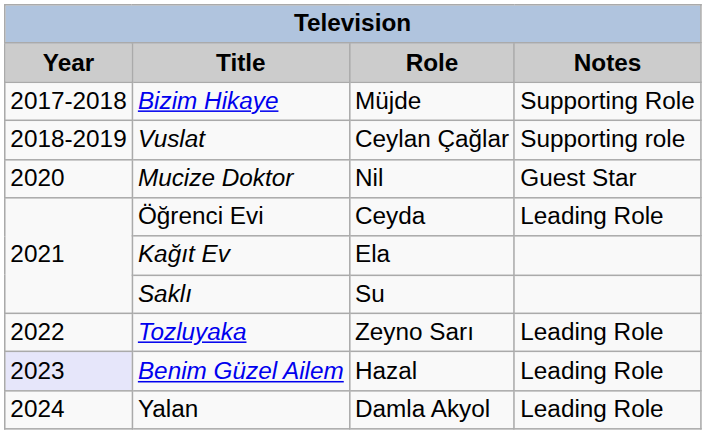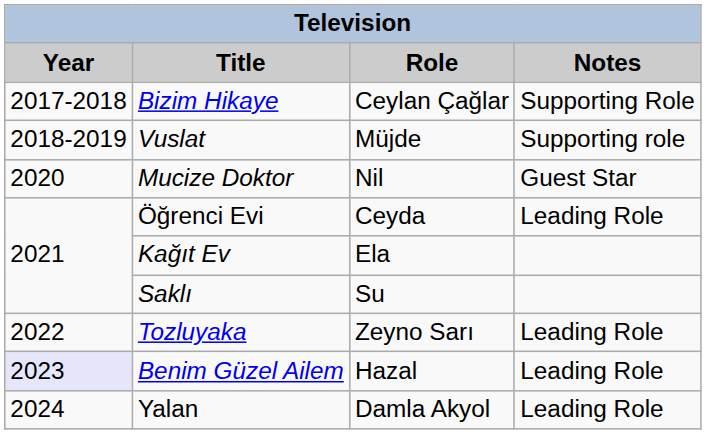Bizim Hikaye | Role: Müjde -> Ceylan Çağlar
Vuslat | Role: Ceylan Çağlar -> Müjde
